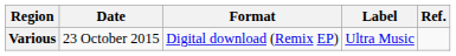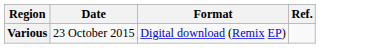- column: Label | Ultra Music
